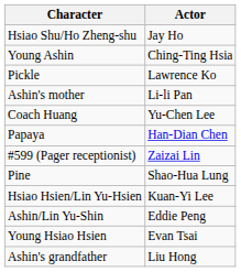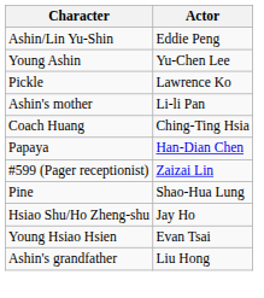rows swapped: Ashin/Lin Yu-Shin <-> Hsiao Shu/Ho Zheng-shu
Young Ashin | Actor: Ching-Ting Hsia -> Yu-Chen Lee
Coach Huang | Actor: Yu-Chen Lee -> Ching-Ting Hsia
- row: Hsiao Hsien/Lin Yu-Hsien | Kuan-Yi Lee
